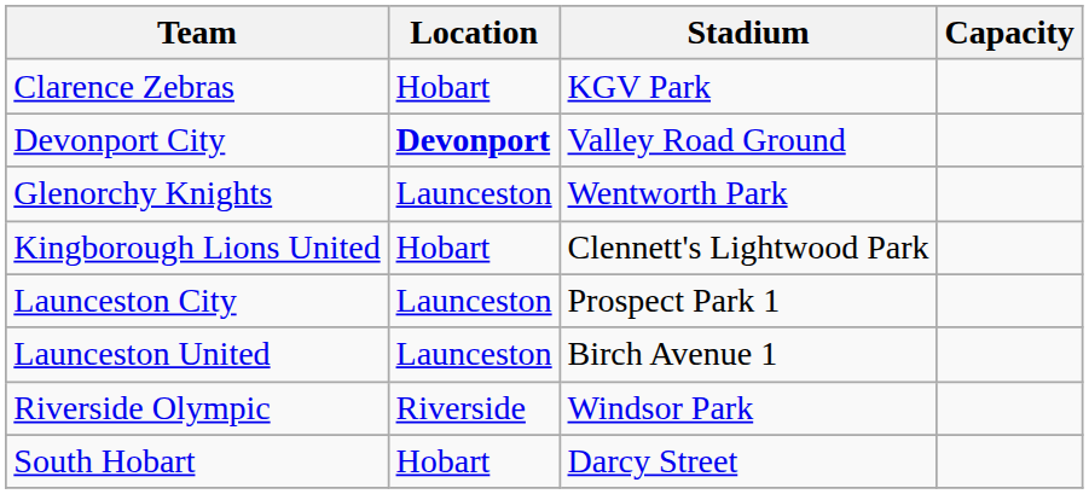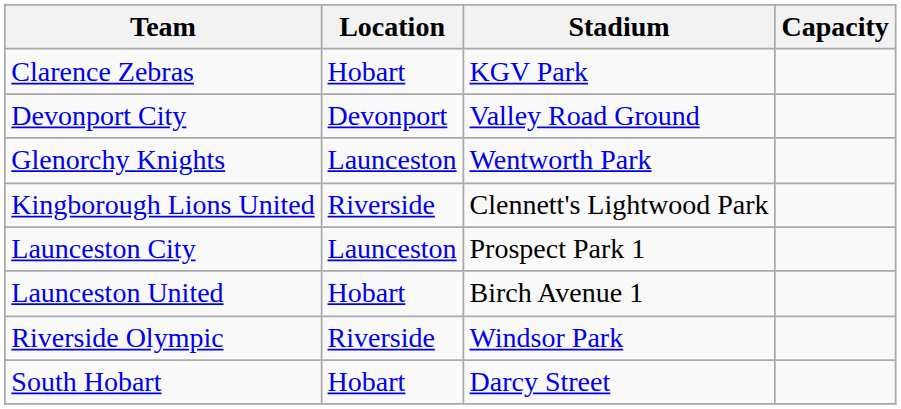Devonport City | Location: bold -> normal
Kingborough Lions United | Location: Hobart -> Riverside
Launceston United | Location: Launceston -> Hobart
